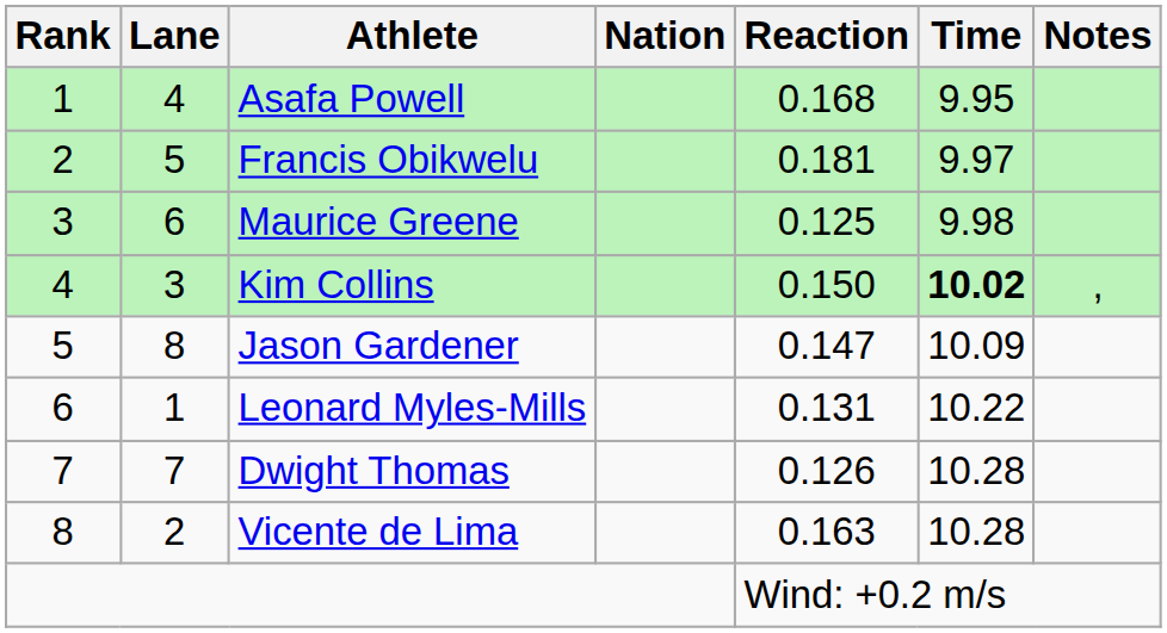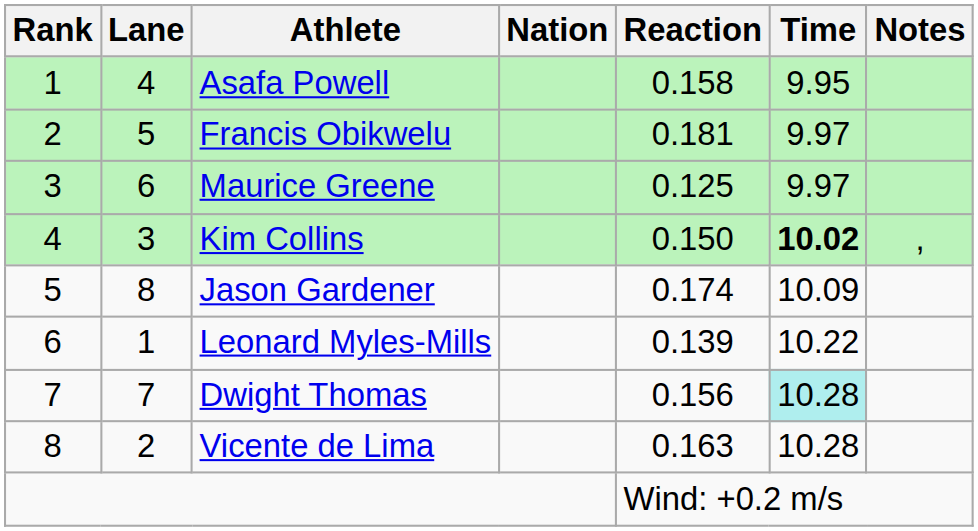Asafa Powell | Reaction: 0.168 -> 0.158
Maurice Greene | Time: 9.98 -> 9.97
Jason Gardener | Reaction: 0.147 -> 0.174
Leonard Myles-Mills | Reaction: 0.131 -> 0.139
Dwight Thomas | Reaction: 0.126 -> 0.156
Dwight Thomas | Time: no background -> paleturquoise background
